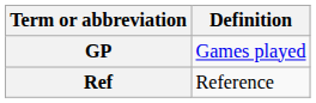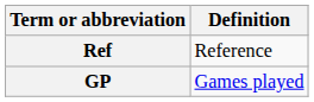rows swapped: GP <-> Ref
